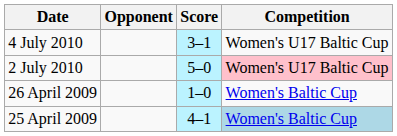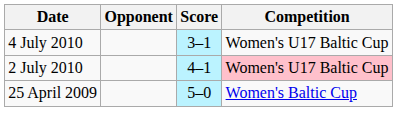2 July 2010 | Score: 5–0 -> 4–1
- row: 26 April 2009 | 1–0 | Women's Baltic Cup
25 April 2009 | Score: 4–1 -> 5–0
25 April 2009 | Competition: lightblue background -> no background
